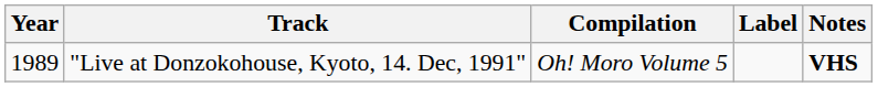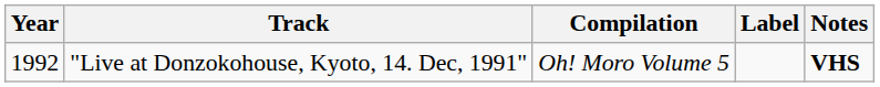"Live at Donzokohouse, Kyoto, 14. Dec, 1991" | Year: 1989 -> 1992
